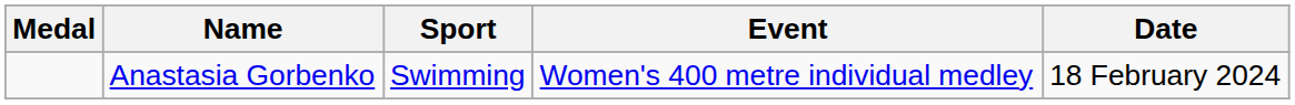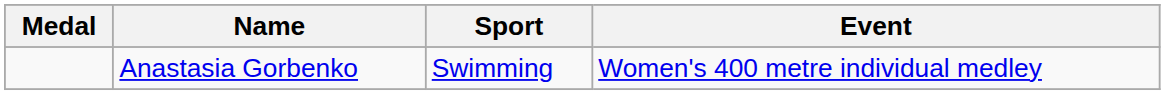- column: Date | 18 February 2024
